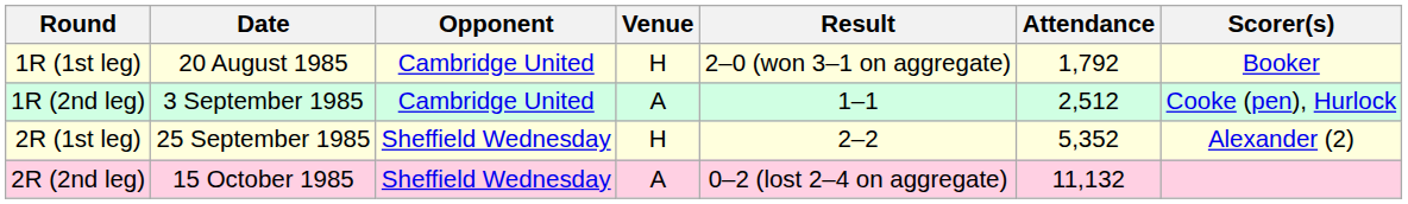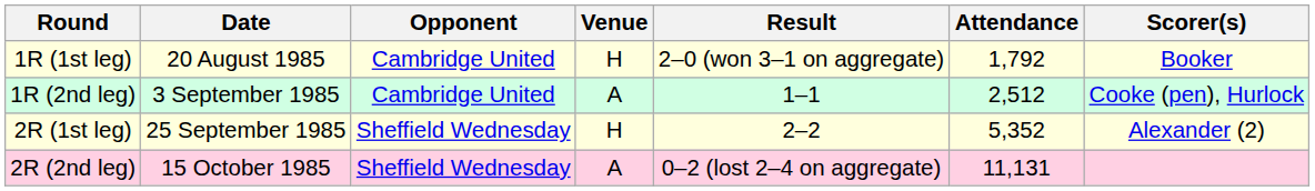2R (2nd leg) | Attendance: 11,132 -> 11,131
